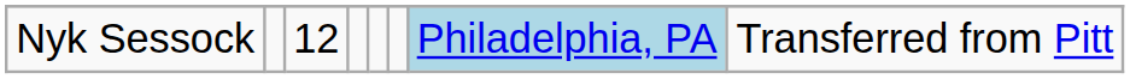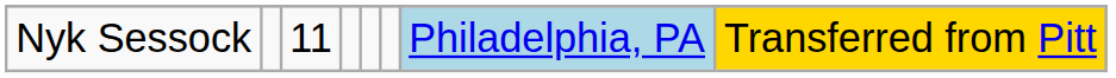Nyk Sessock | column 3: 12 -> 11
Nyk Sessock | column 8: no background -> gold background
